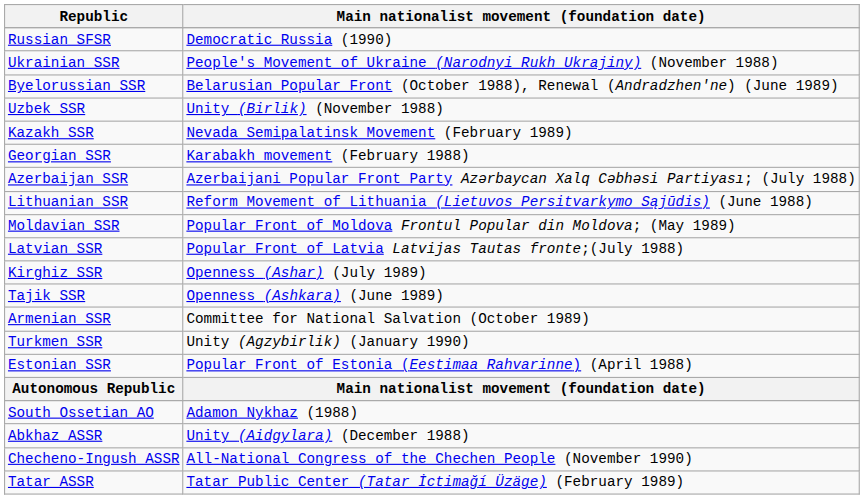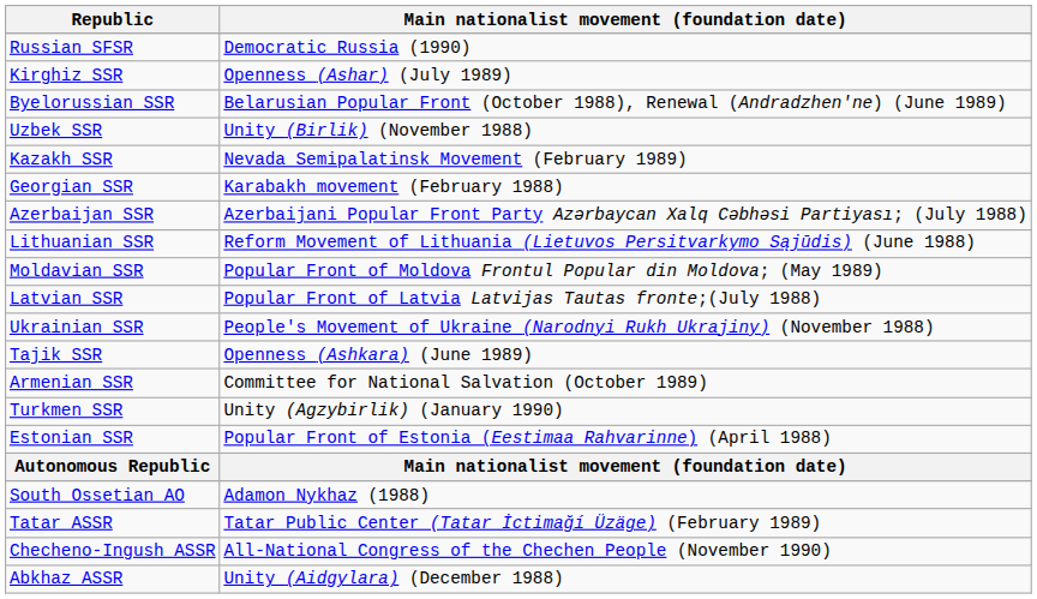rows swapped: Ukrainian SSR <-> Kirghiz SSR
rows swapped: Tatar ASSR <-> Abkhaz ASSR
